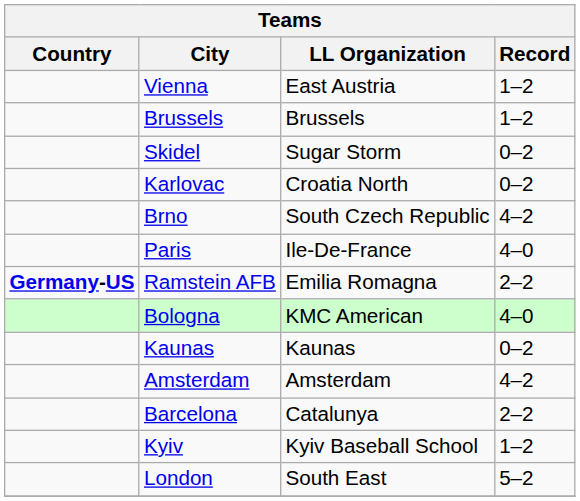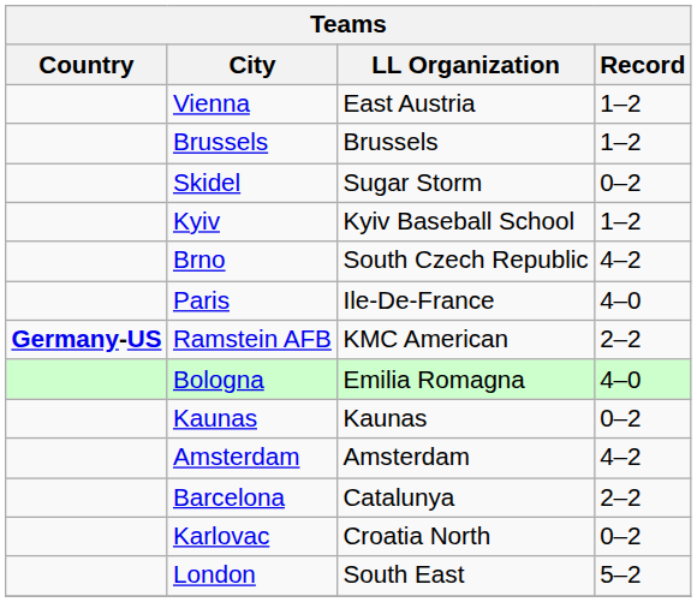rows swapped: Karlovac <-> Kyiv
Ramstein AFB | LL Organization: Emilia Romagna -> KMC American
Bologna | LL Organization: KMC American -> Emilia Romagna
